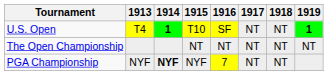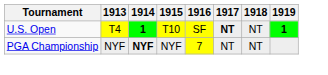U.S. Open | 1917: normal -> bold
- row: The Open Championship | NT | NT | NT | NT | NT
